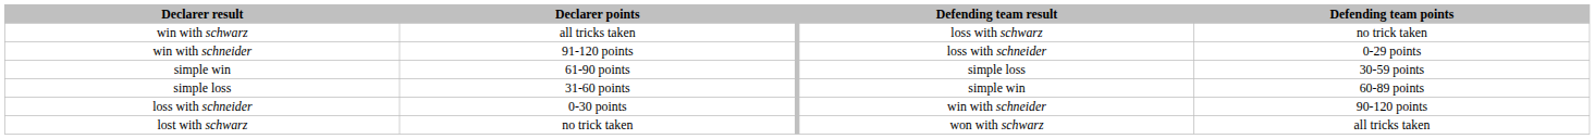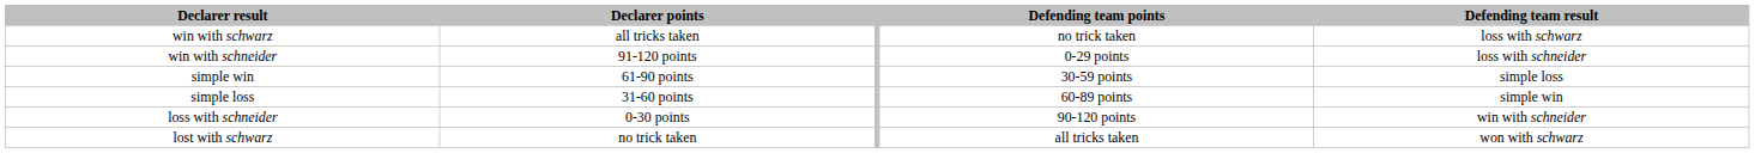columns swapped: Defending team points <-> Defending team result
